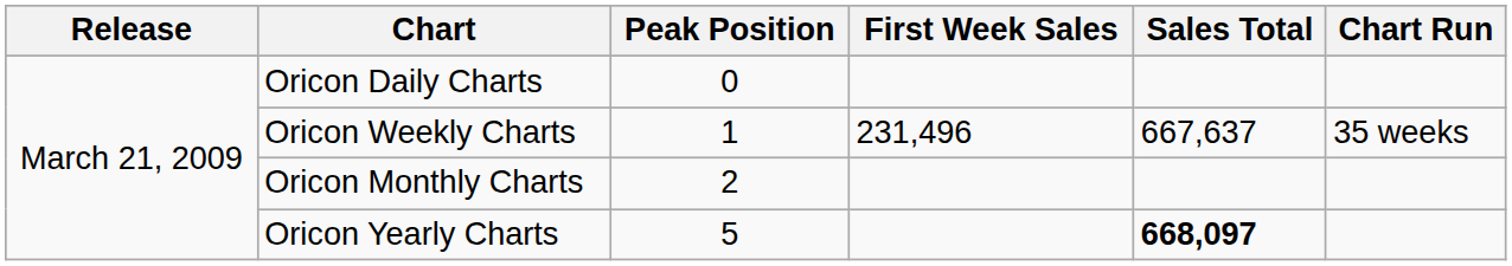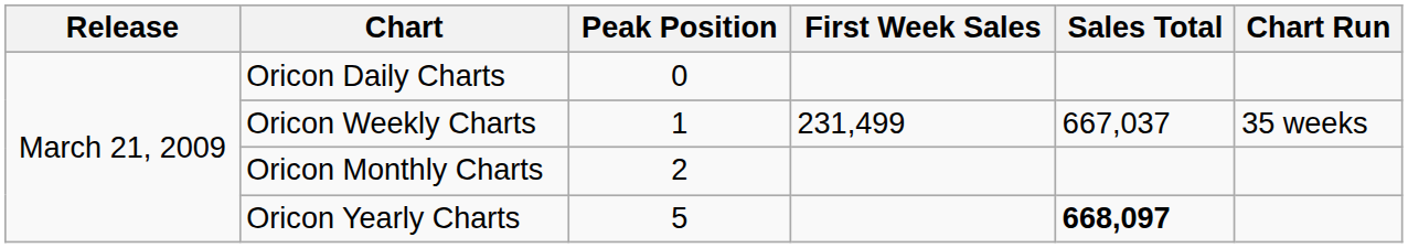Oricon Weekly Charts | First Week Sales: 231,496 -> 231,499
Oricon Weekly Charts | Sales Total: 667,637 -> 667,037
